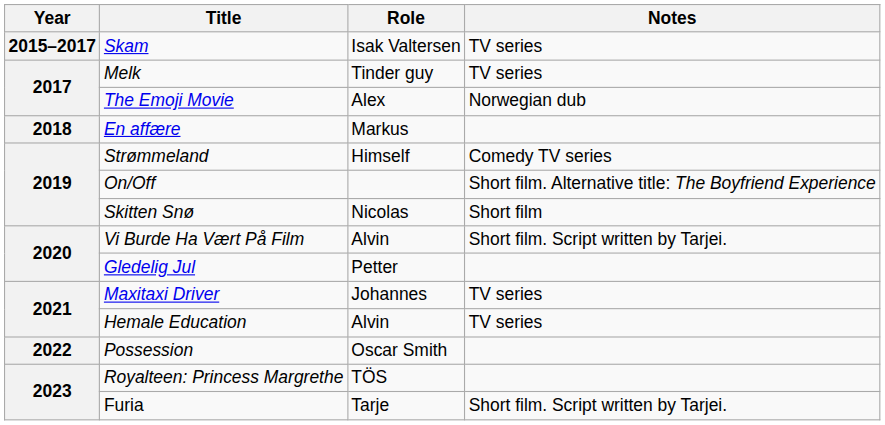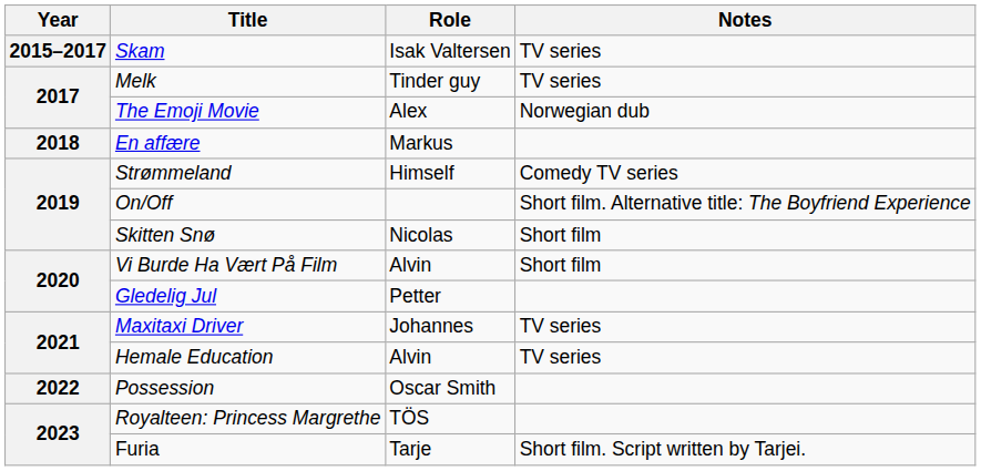Vi Burde Ha Vært På Film | Notes: Short film. Script written by Tarjei. -> Short film
